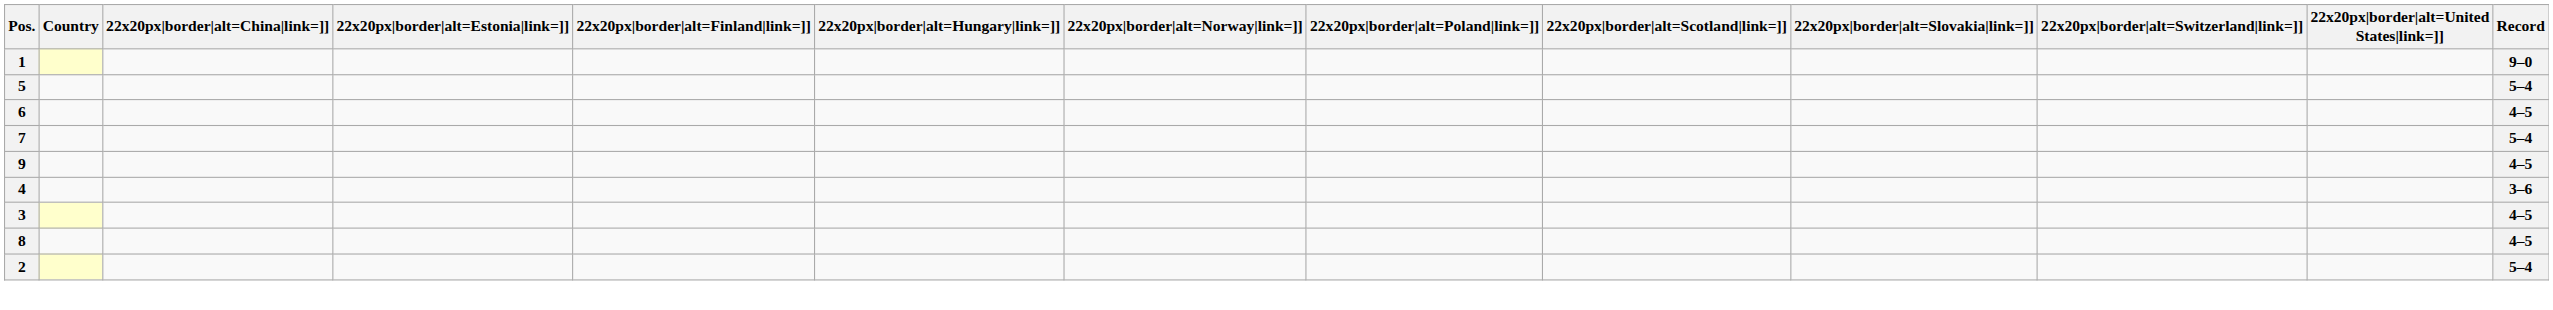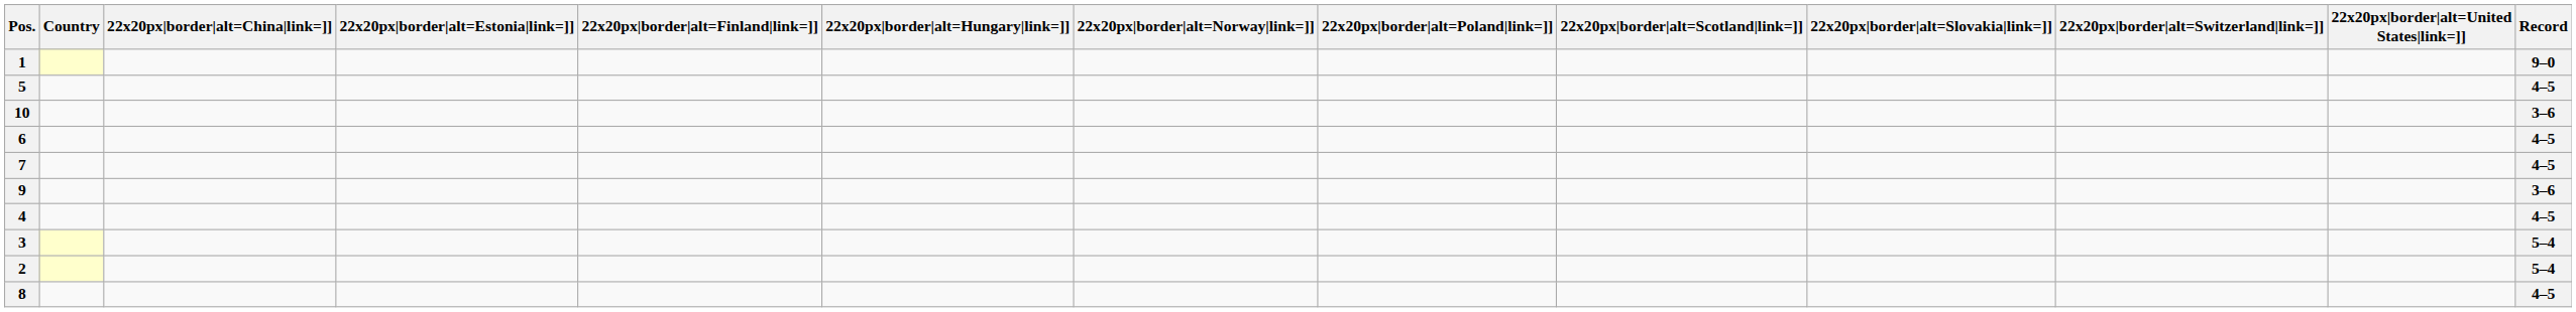5 | Record: 5–4 -> 4–5
+ row: 10 | 3–6
7 | Record: 5–4 -> 4–5
9 | Record: 4–5 -> 3–6
4 | Record: 3–6 -> 4–5
3 | Record: 4–5 -> 5–4
rows swapped: 8 <-> 2
